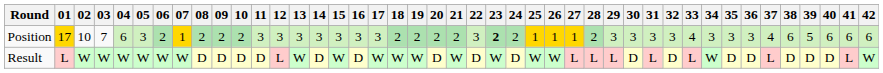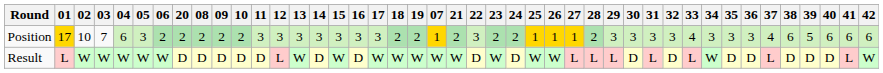columns swapped: 07 <-> 20
Position | 23: bold -> normal
